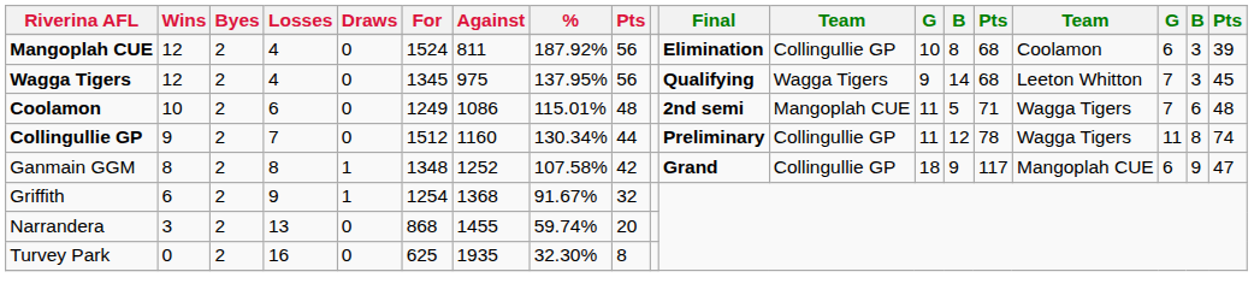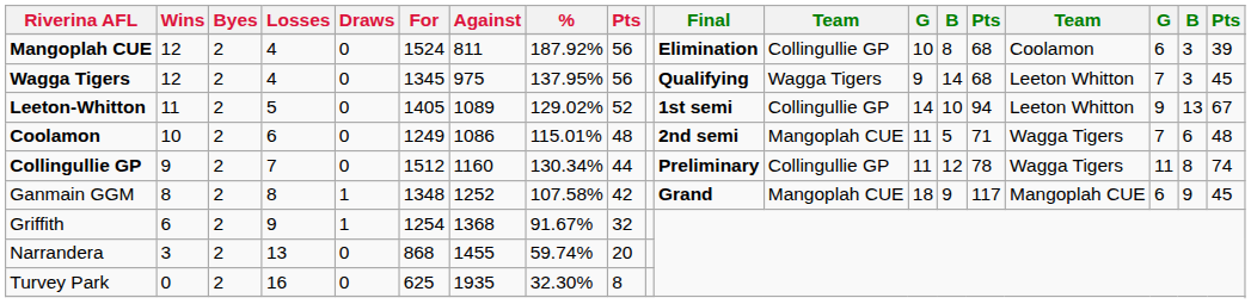+ row: Leeton-Whitton | 11 | 2 | 5 | 0 | 1405 | 1089 | 129.02% | 52 | 1st semi | Collingullie GP | 14 | 10 | 94 | Leeton Whitton | 9 | 13 | 67
Ganmain GGM | column 12: Collingullie GP -> Mangoplah CUE
Ganmain GGM | column 19: 47 -> 45
